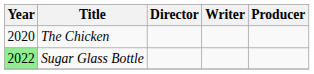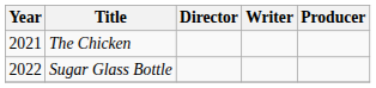The Chicken | Year: 2020 -> 2021
Sugar Glass Bottle | Year: lightgreen background -> no background
